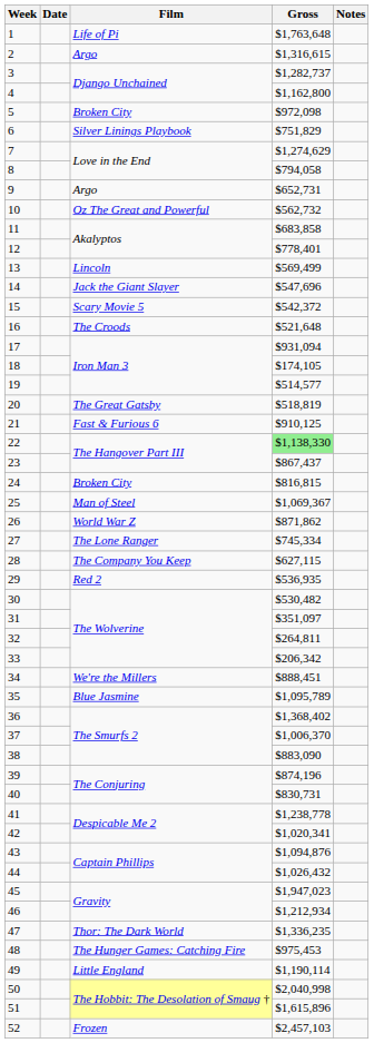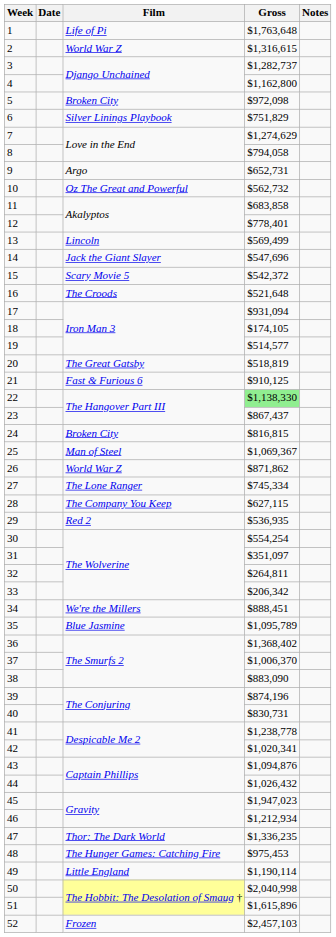2 | Film: Argo -> World War Z
30 | Gross: $530,482 -> $554,254
